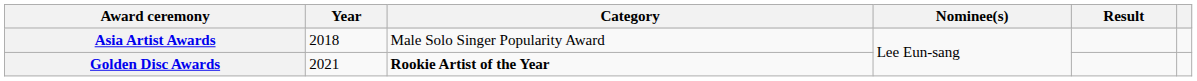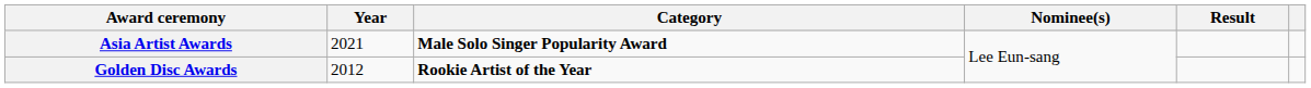Asia Artist Awards | Year: 2018 -> 2021
Asia Artist Awards | Category: normal -> bold
Golden Disc Awards | Year: 2021 -> 2012
